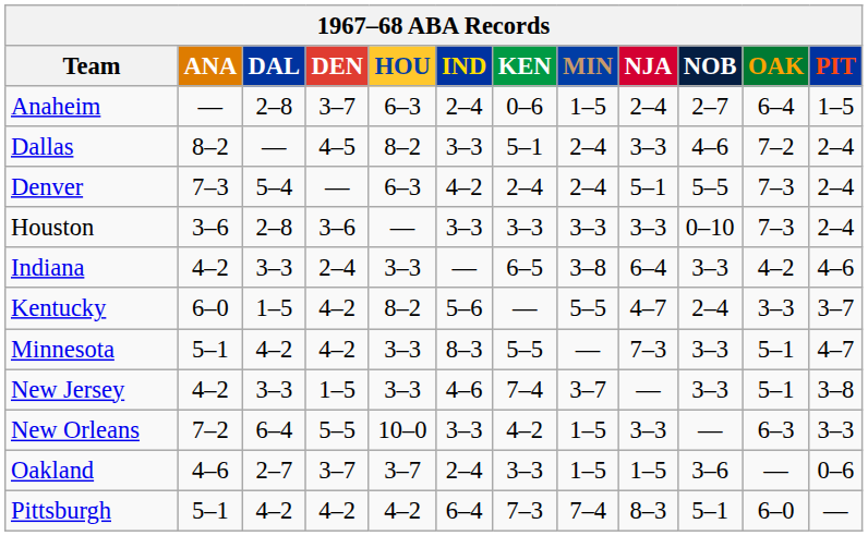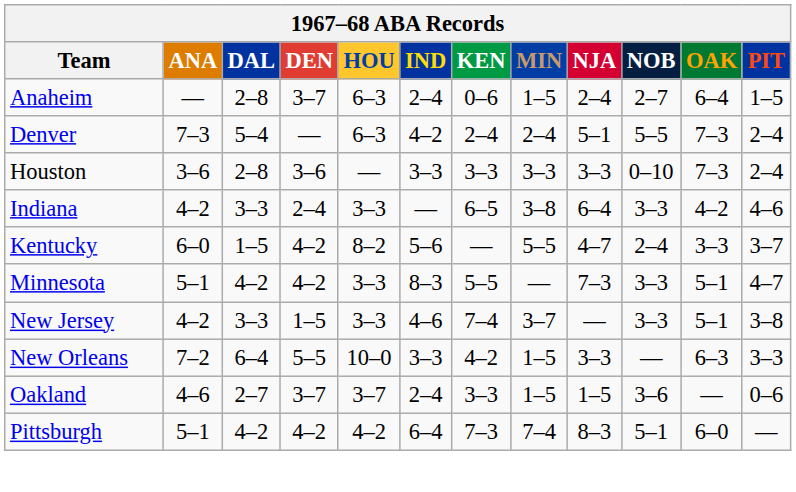- row: Dallas | 8–2 | — | 4–5 | 8–2 | 3–3 | 5–1 | 2–4 | 3–3 | 4–6 | 7–2 | 2–4
